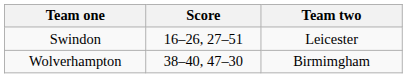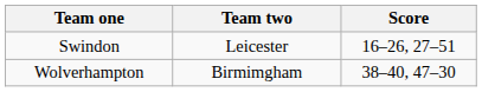columns swapped: Team two <-> Score
